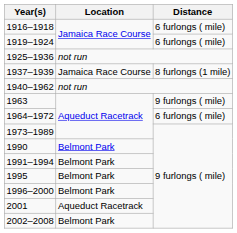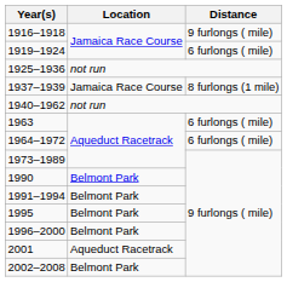1916–1918 | Distance: 6 furlongs ( mile) -> 9 furlongs ( mile)
1963 | Distance: 9 furlongs ( mile) -> 6 furlongs ( mile)
